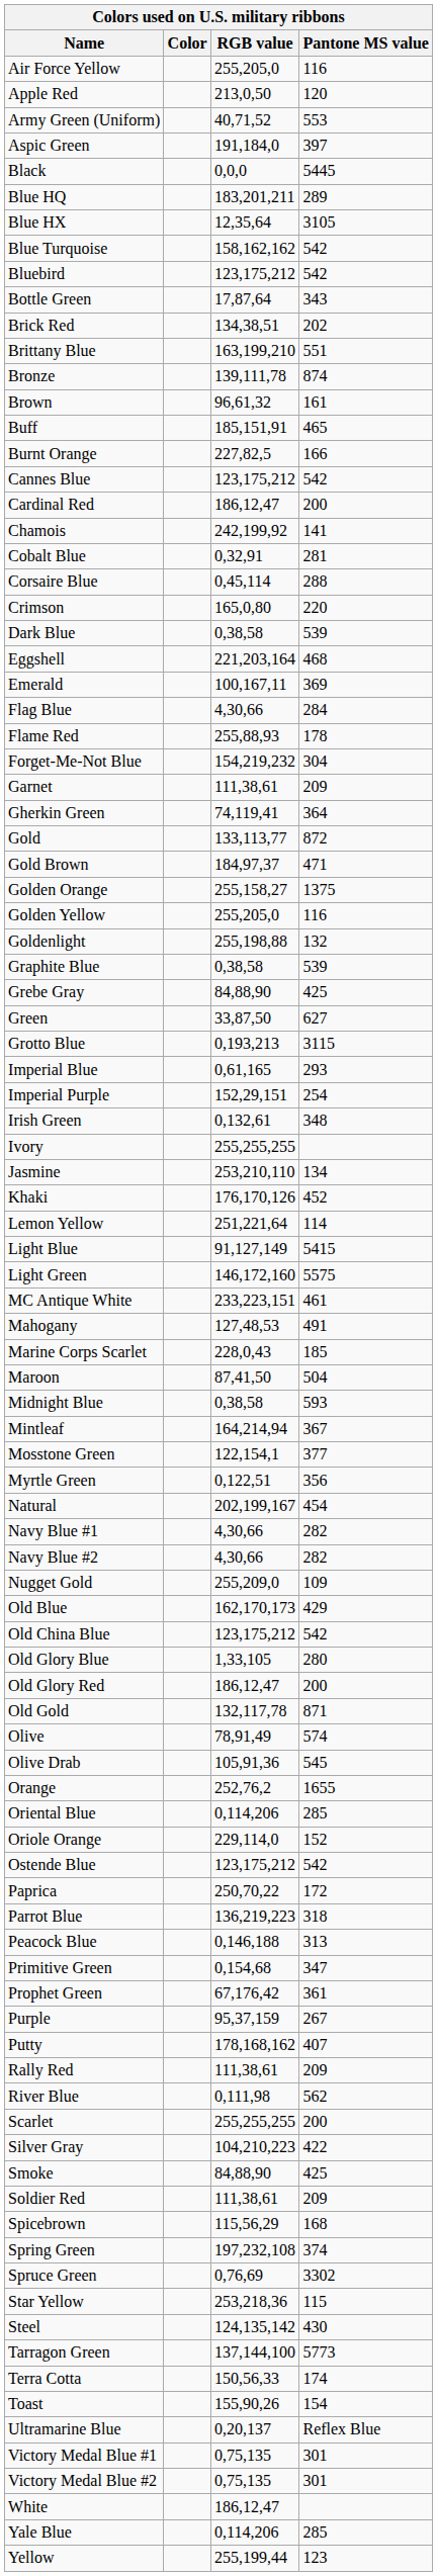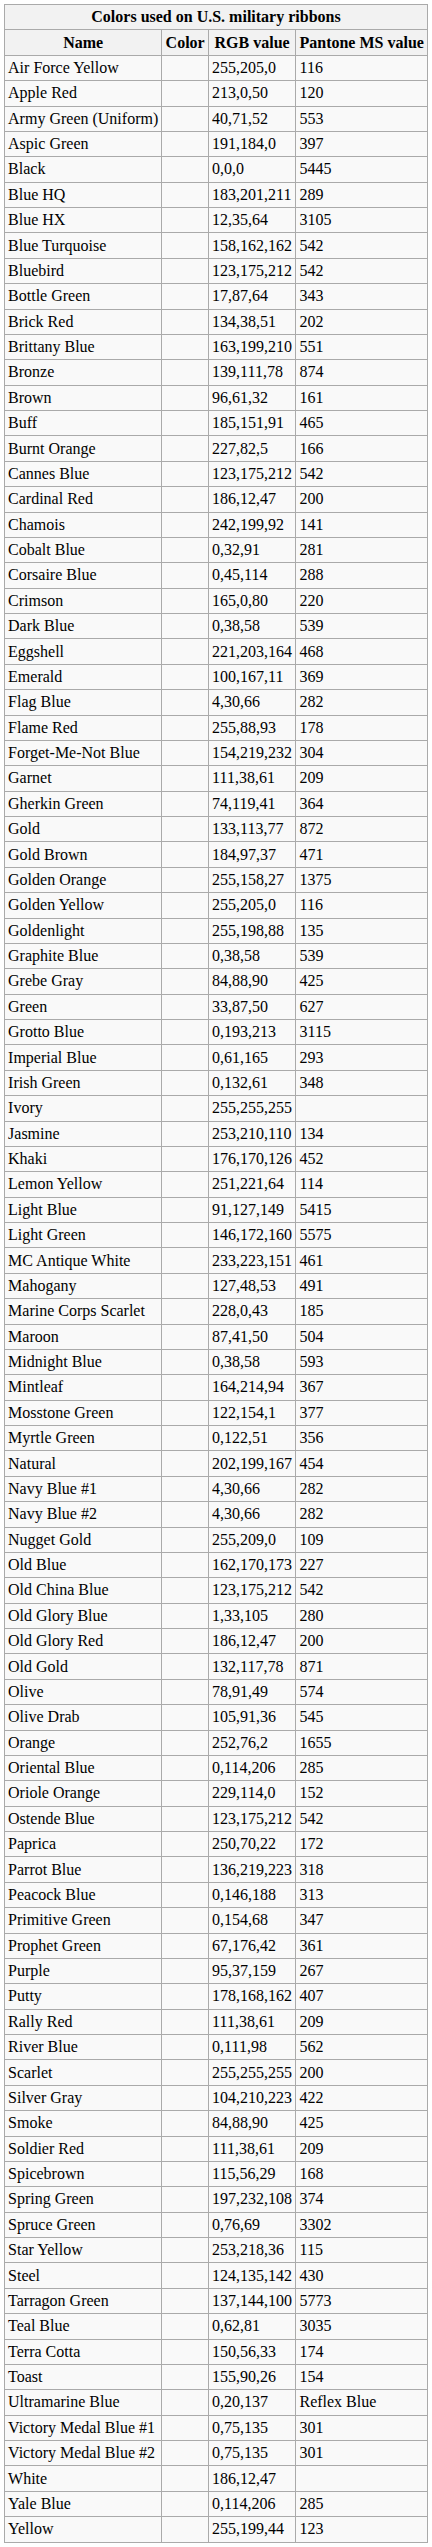Flag Blue | Pantone MS value: 284 -> 282
Goldenlight | Pantone MS value: 132 -> 135
- row: Imperial Purple | 152,29,151 | 254
Old Blue | Pantone MS value: 429 -> 227
+ row: Teal Blue | 0,62,81 | 3035
